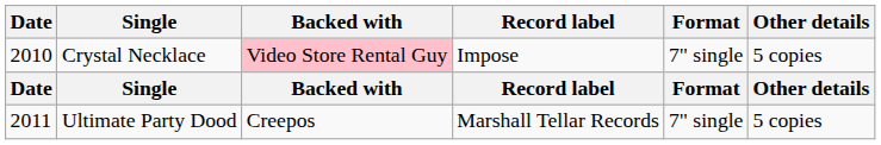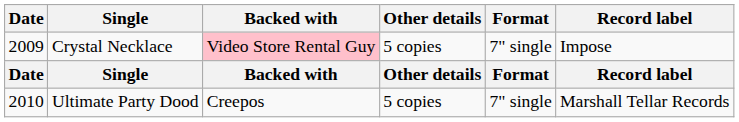columns swapped: Record label <-> Other details
Crystal Necklace | Date: 2010 -> 2009
Ultimate Party Dood | Date: 2011 -> 2010
